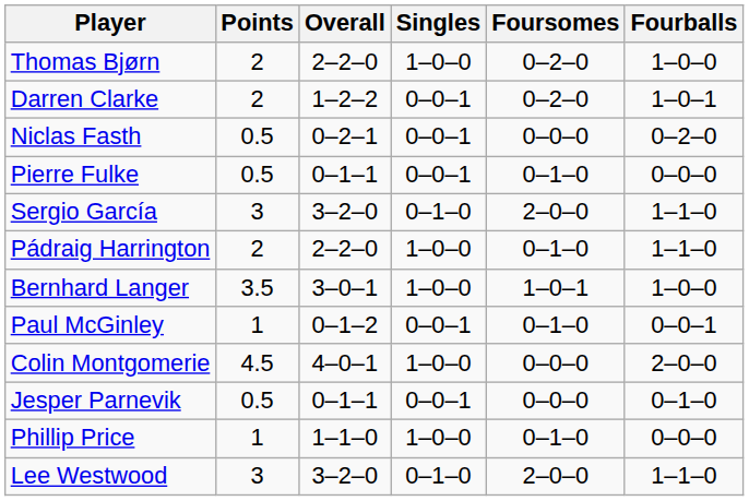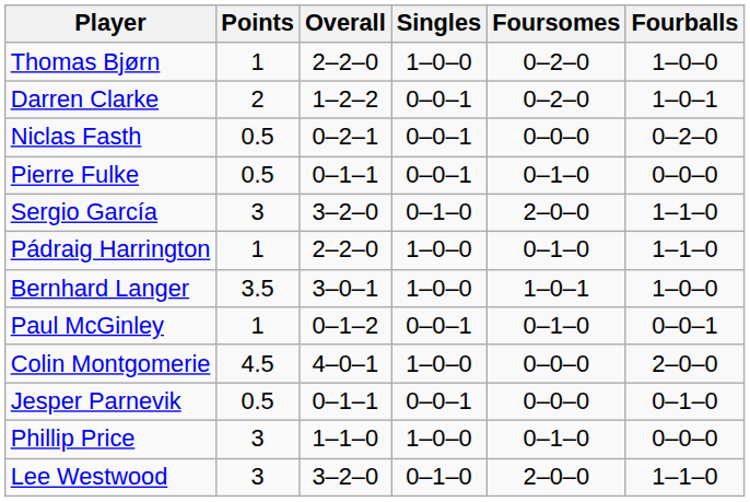Thomas Bjørn | Points: 2 -> 1
Pádraig Harrington | Points: 2 -> 1
Phillip Price | Points: 1 -> 3
